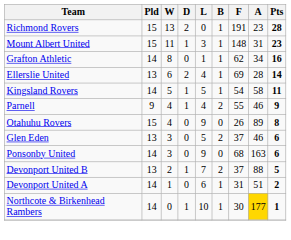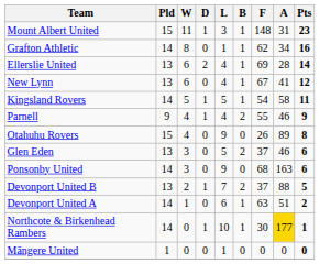- row: Richmond Rovers | 15 | 13 | 2 | 0 | 1 | 191 | 23 | 28
+ row: New Lynn | 13 | 6 | 0 | 4 | 1 | 67 | 41 | 12
Devonport United A | F: 31 -> 63
+ row: Māngere United | 1 | 0 | 0 | 1 | 0 | 0 | 0 | 0
